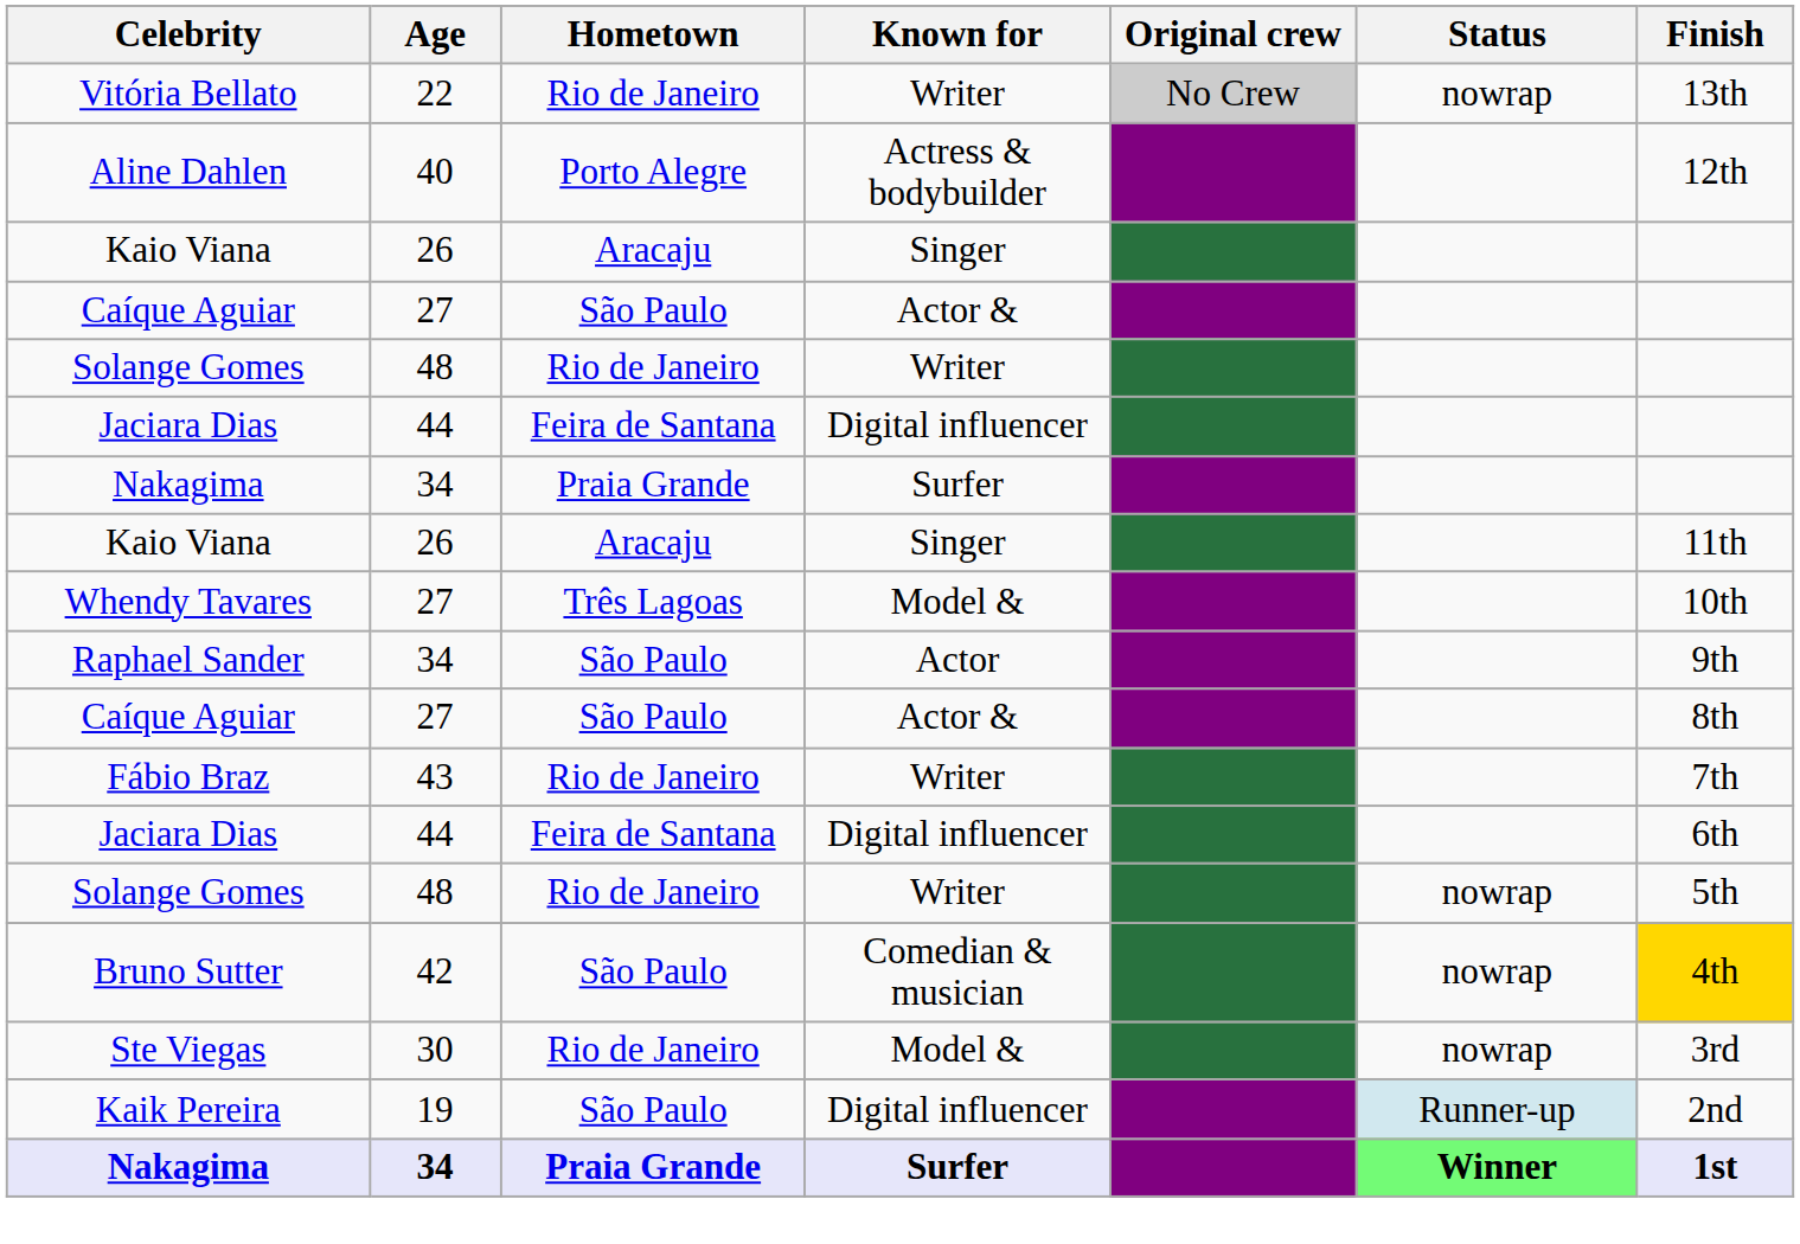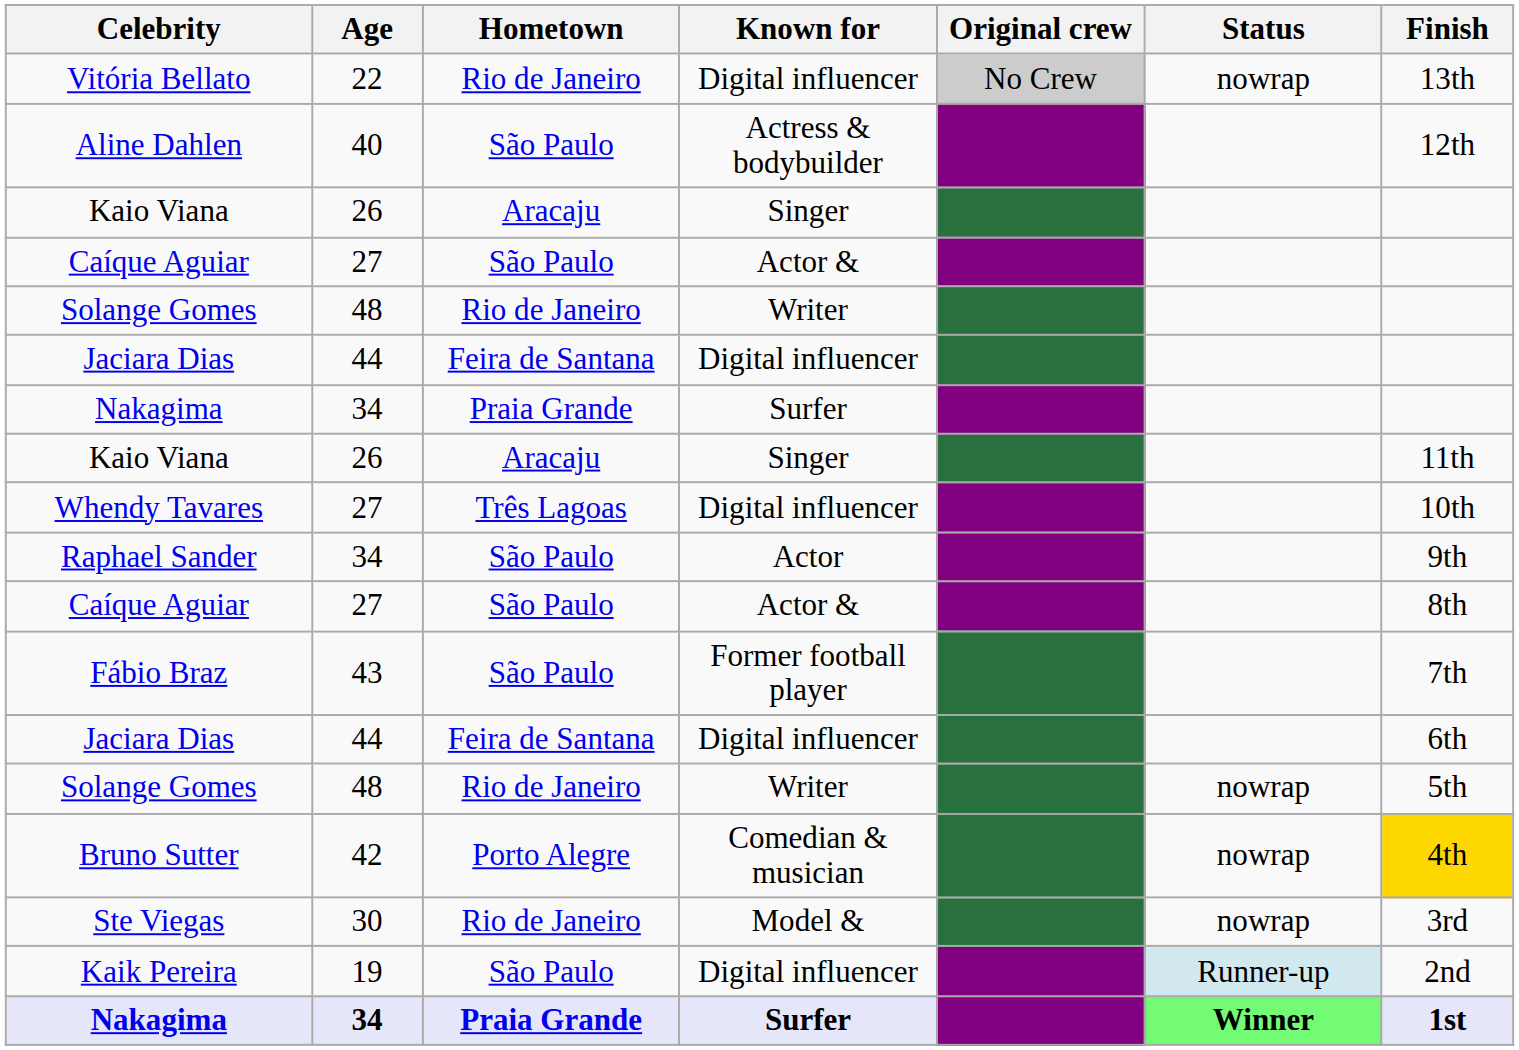Vitória Bellato | Known for: Writer -> Digital influencer
Aline Dahlen | Hometown: Porto Alegre -> São Paulo
Whendy Tavares | Known for: Model & -> Digital influencer
Fábio Braz | Hometown: Rio de Janeiro -> São Paulo
Fábio Braz | Known for: Writer -> Former football player
Bruno Sutter | Hometown: São Paulo -> Porto Alegre
